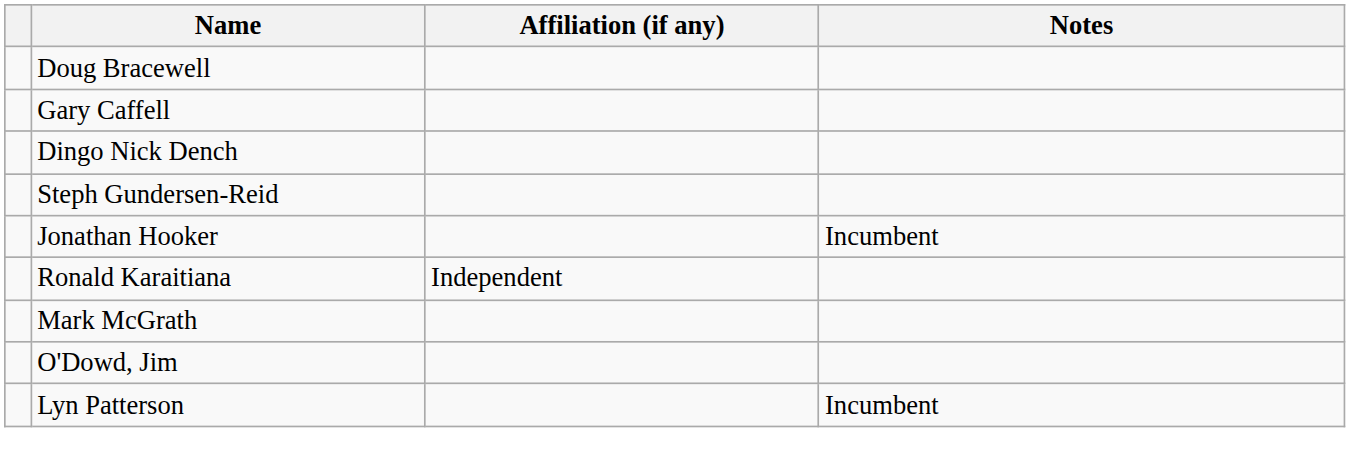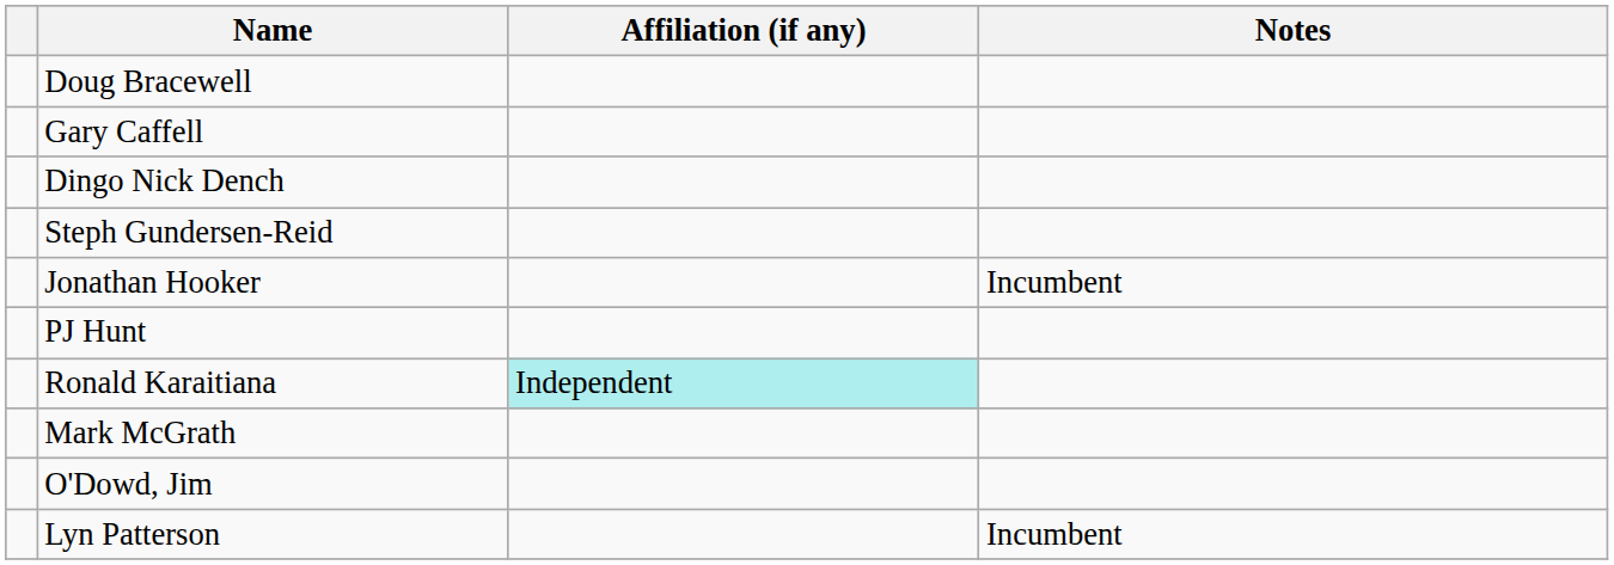+ row: PJ Hunt
Ronald Karaitiana | Affiliation (if any): no background -> paleturquoise background
